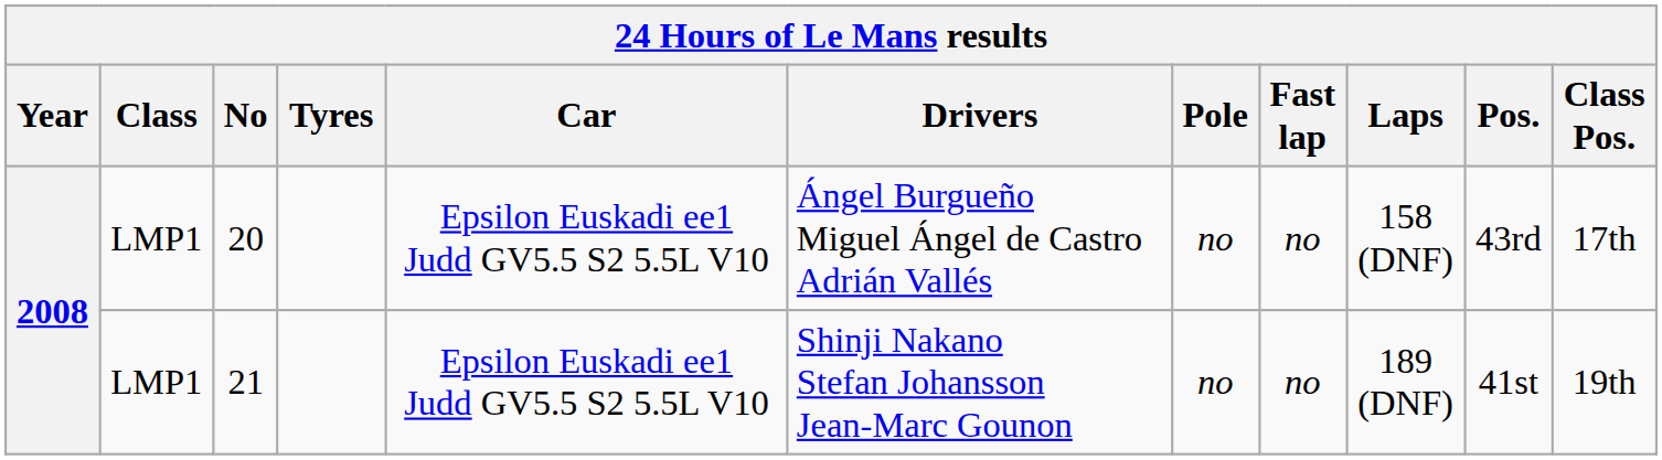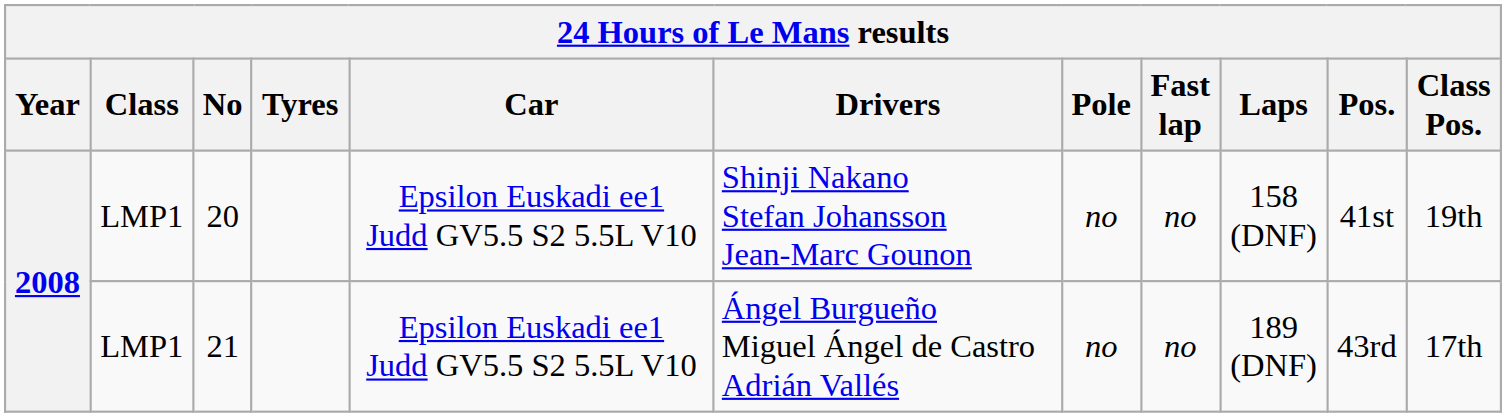20 | Drivers: Ángel Burgueño Miguel Ángel de Castro Adrián Vallés -> Shinji Nakano Stefan Johansson Jean-Marc Gounon
20 | Pos.: 43rd -> 41st
20 | Class Pos.: 17th -> 19th
21 | Drivers: Shinji Nakano Stefan Johansson Jean-Marc Gounon -> Ángel Burgueño Miguel Ángel de Castro Adrián Vallés
21 | Pos.: 41st -> 43rd
21 | Class Pos.: 19th -> 17th
